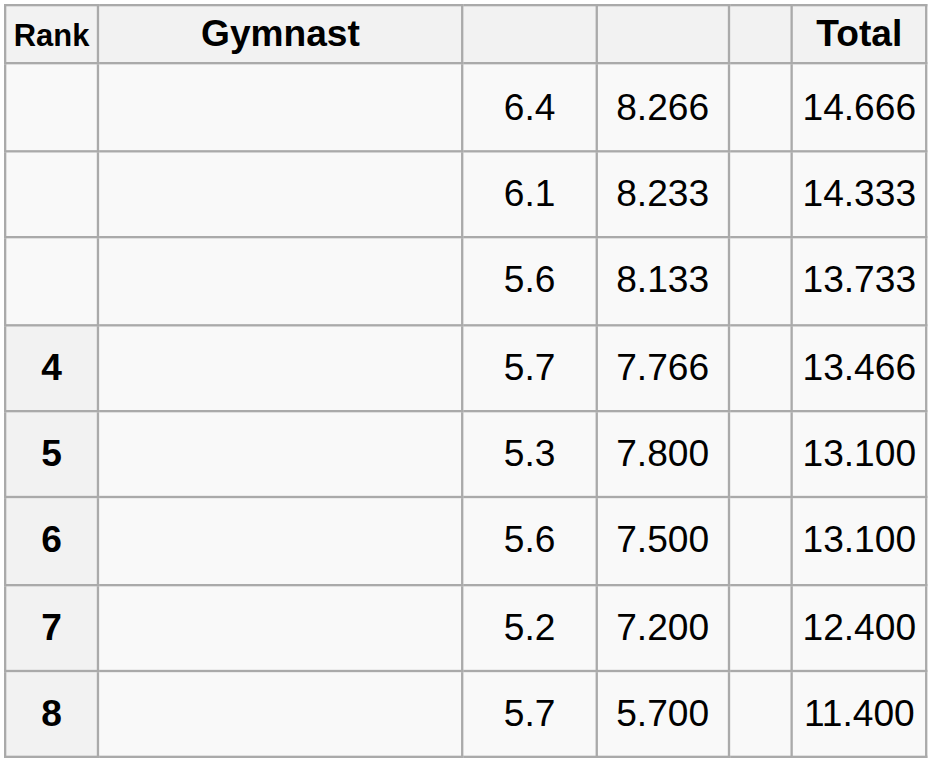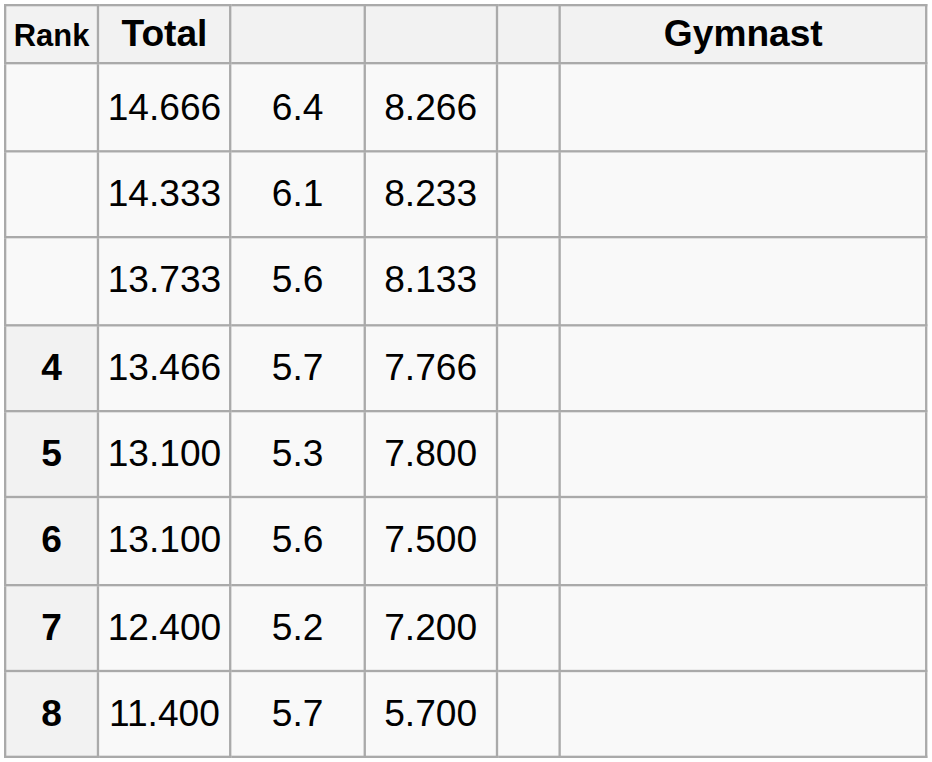columns swapped: Gymnast <-> Total
